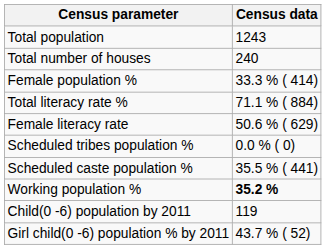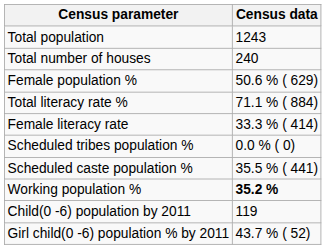Female population % | Census data: 33.3 % ( 414) -> 50.6 % ( 629)
Female literacy rate | Census data: 50.6 % ( 629) -> 33.3 % ( 414)
